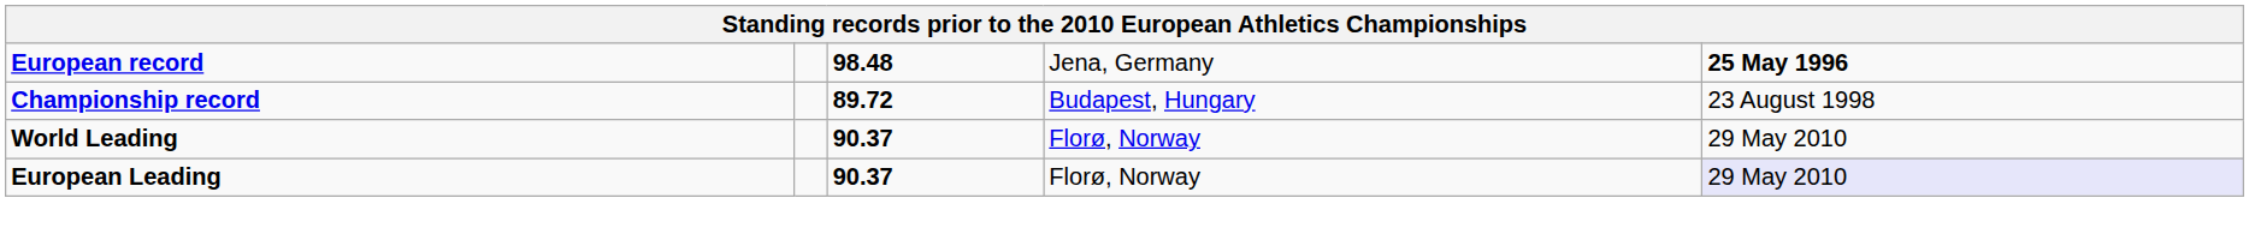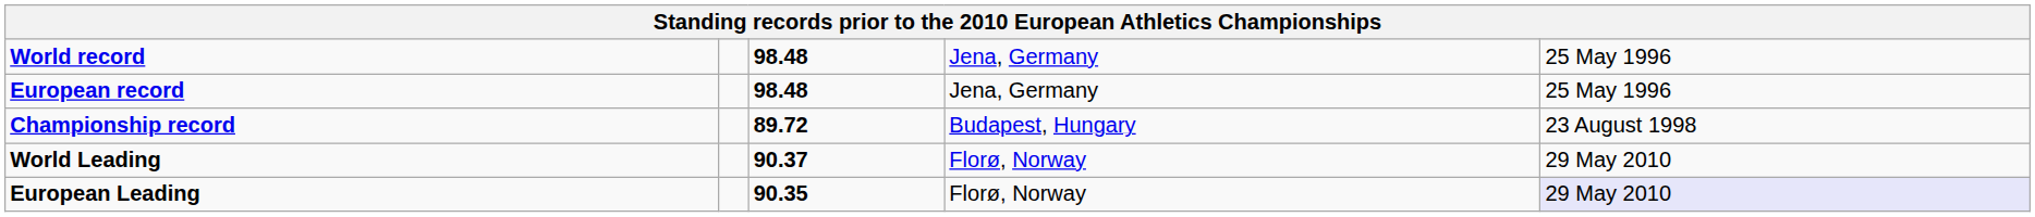+ row: World record | 98.48 | Jena, Germany | 25 May 1996
European record | column 5: bold -> normal
European Leading | column 3: 90.37 -> 90.35
